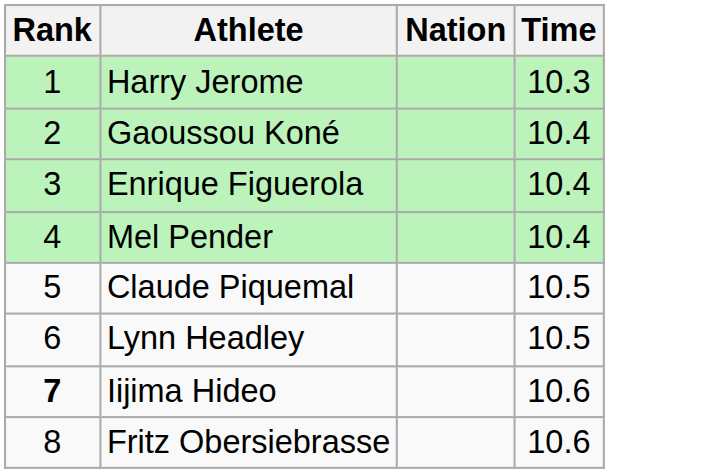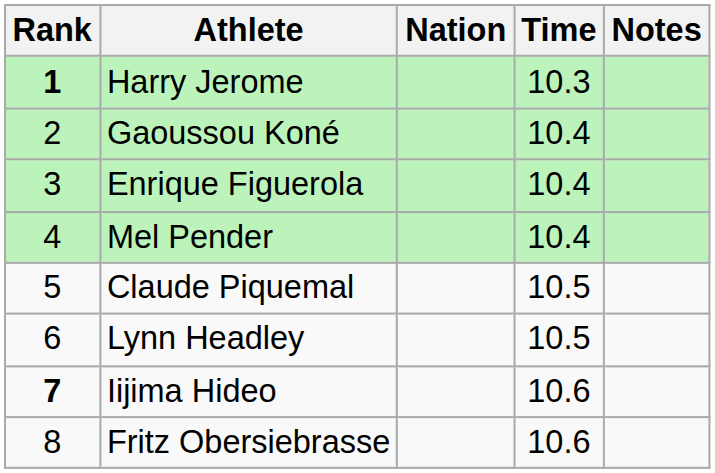+ column: Notes
Harry Jerome | Rank: normal -> bold
